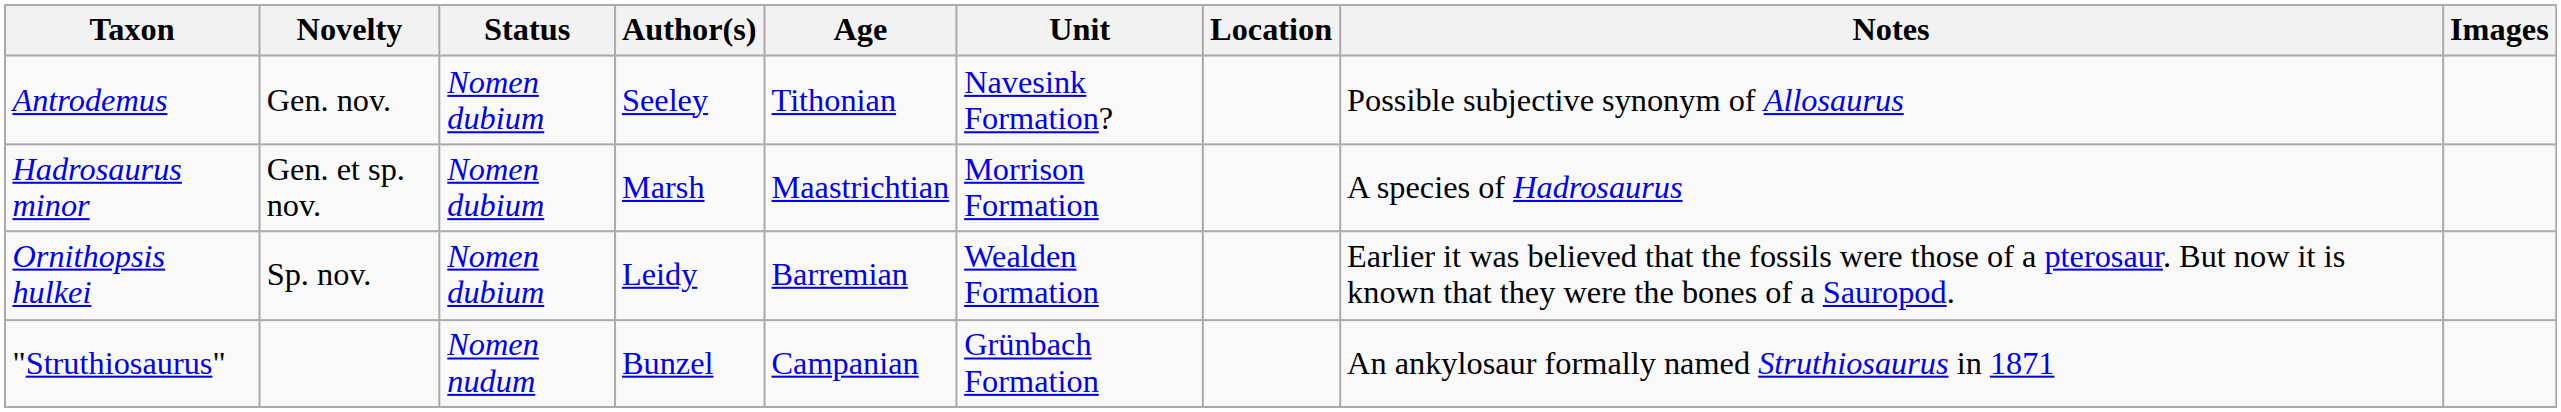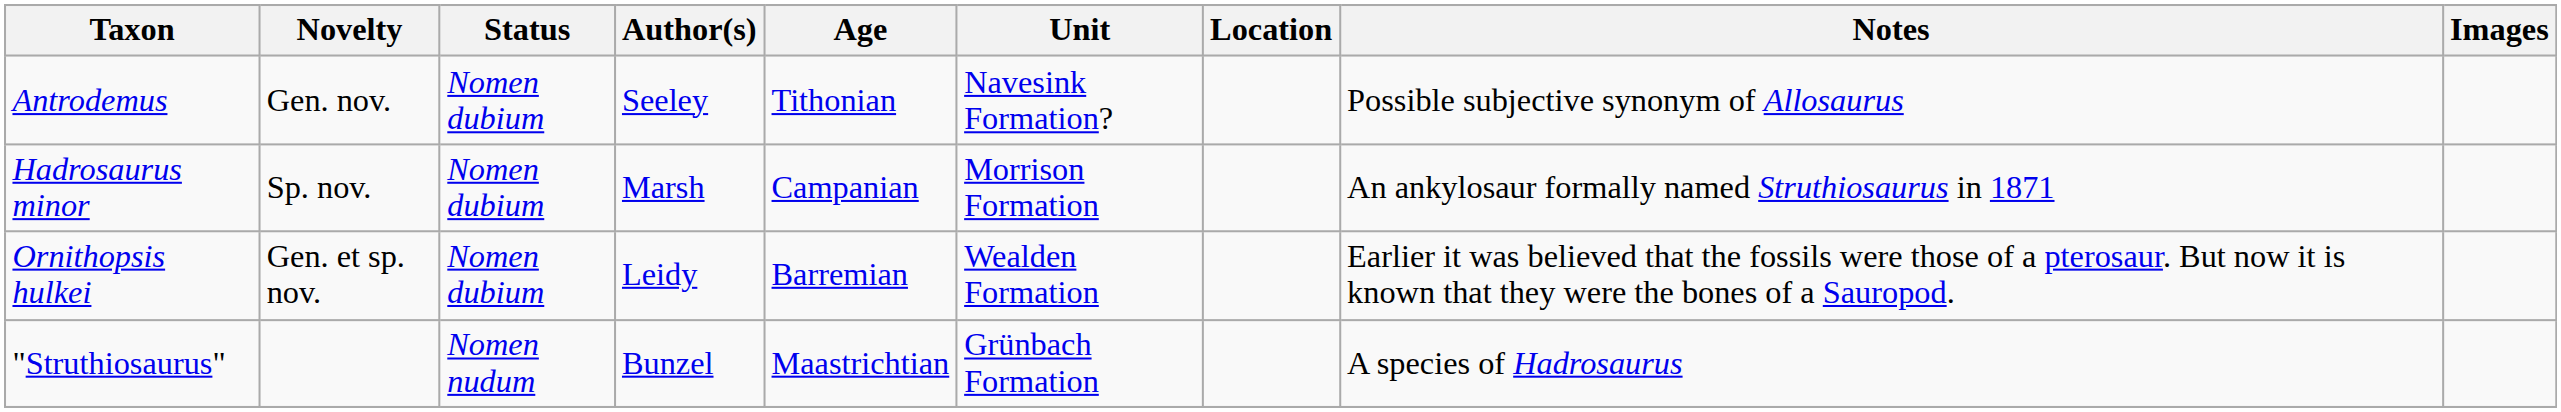Hadrosaurus minor | Novelty: Gen. et sp. nov. -> Sp. nov.
Hadrosaurus minor | Age: Maastrichtian -> Campanian
Hadrosaurus minor | Notes: A species of Hadrosaurus -> An ankylosaur formally named Struthiosaurus in 1871
Ornithopsis hulkei | Novelty: Sp. nov. -> Gen. et sp. nov.
"Struthiosaurus" | Age: Campanian -> Maastrichtian
"Struthiosaurus" | Notes: An ankylosaur formally named Struthiosaurus in 1871 -> A species of Hadrosaurus
